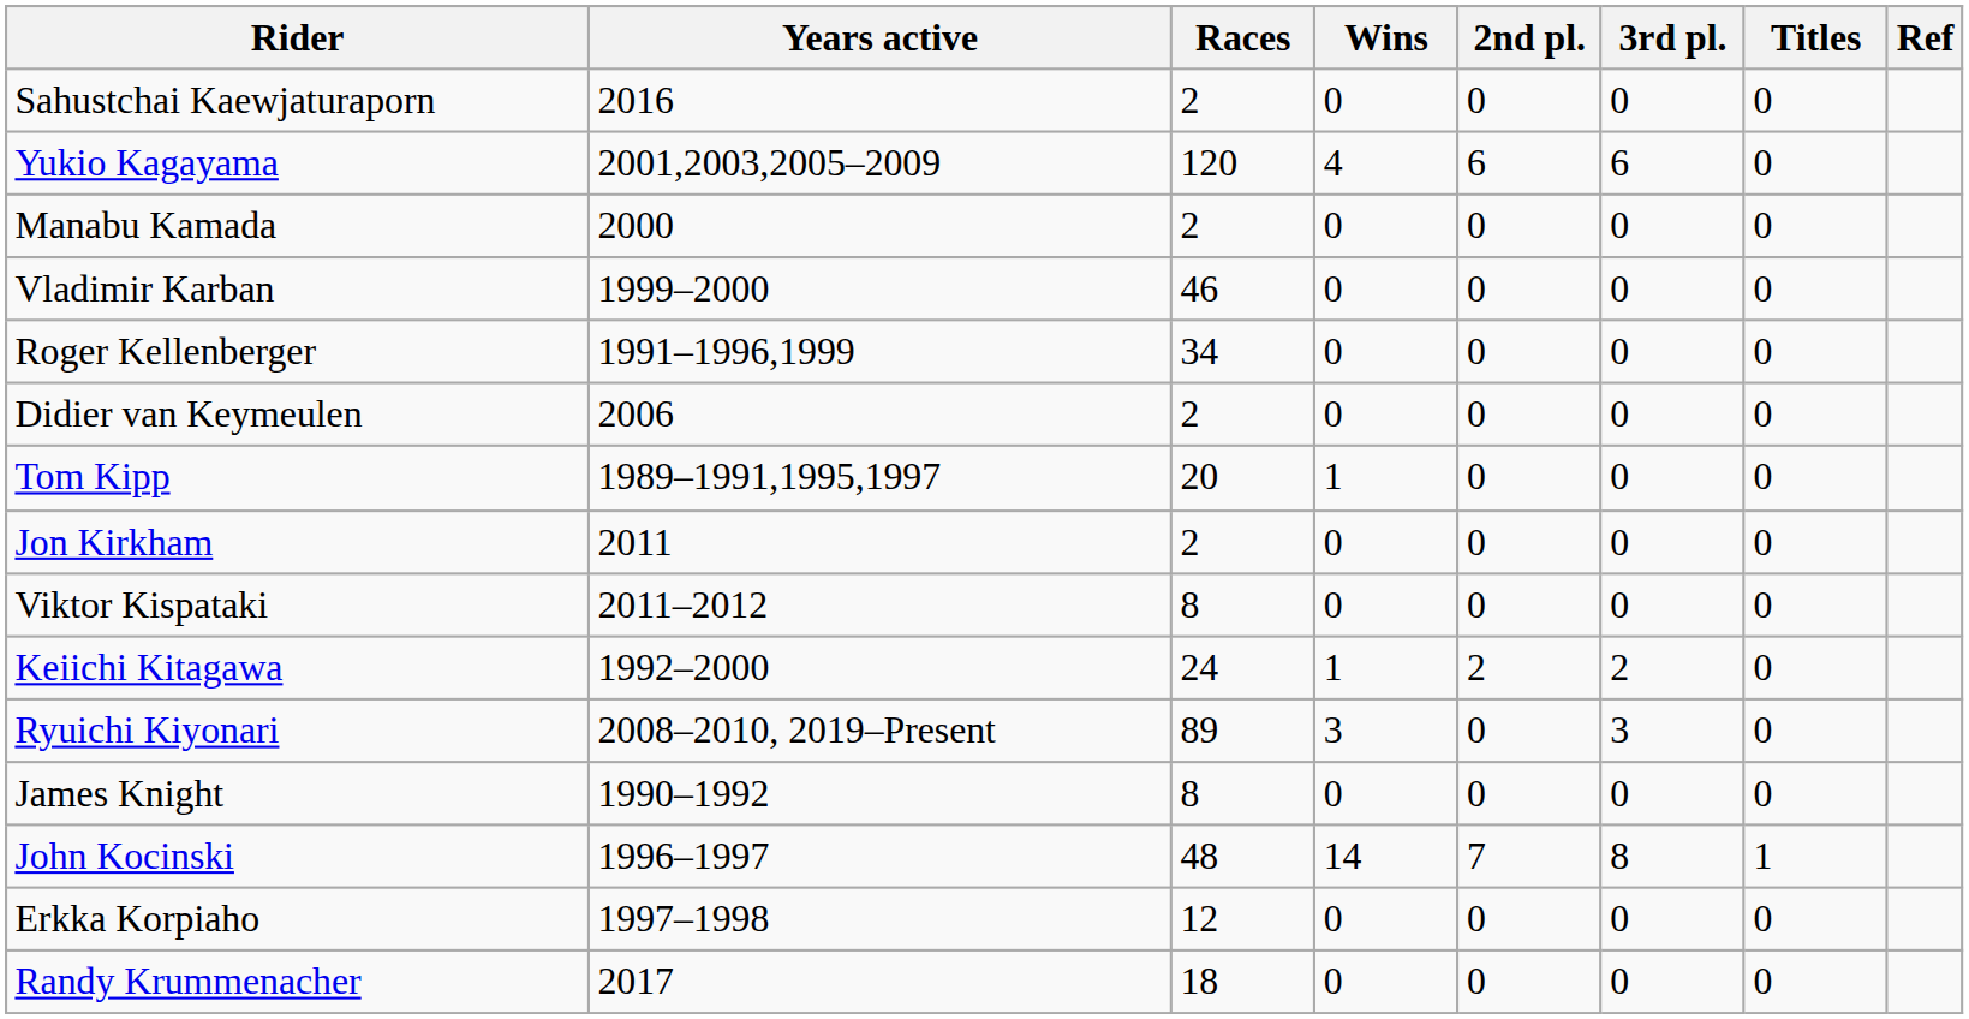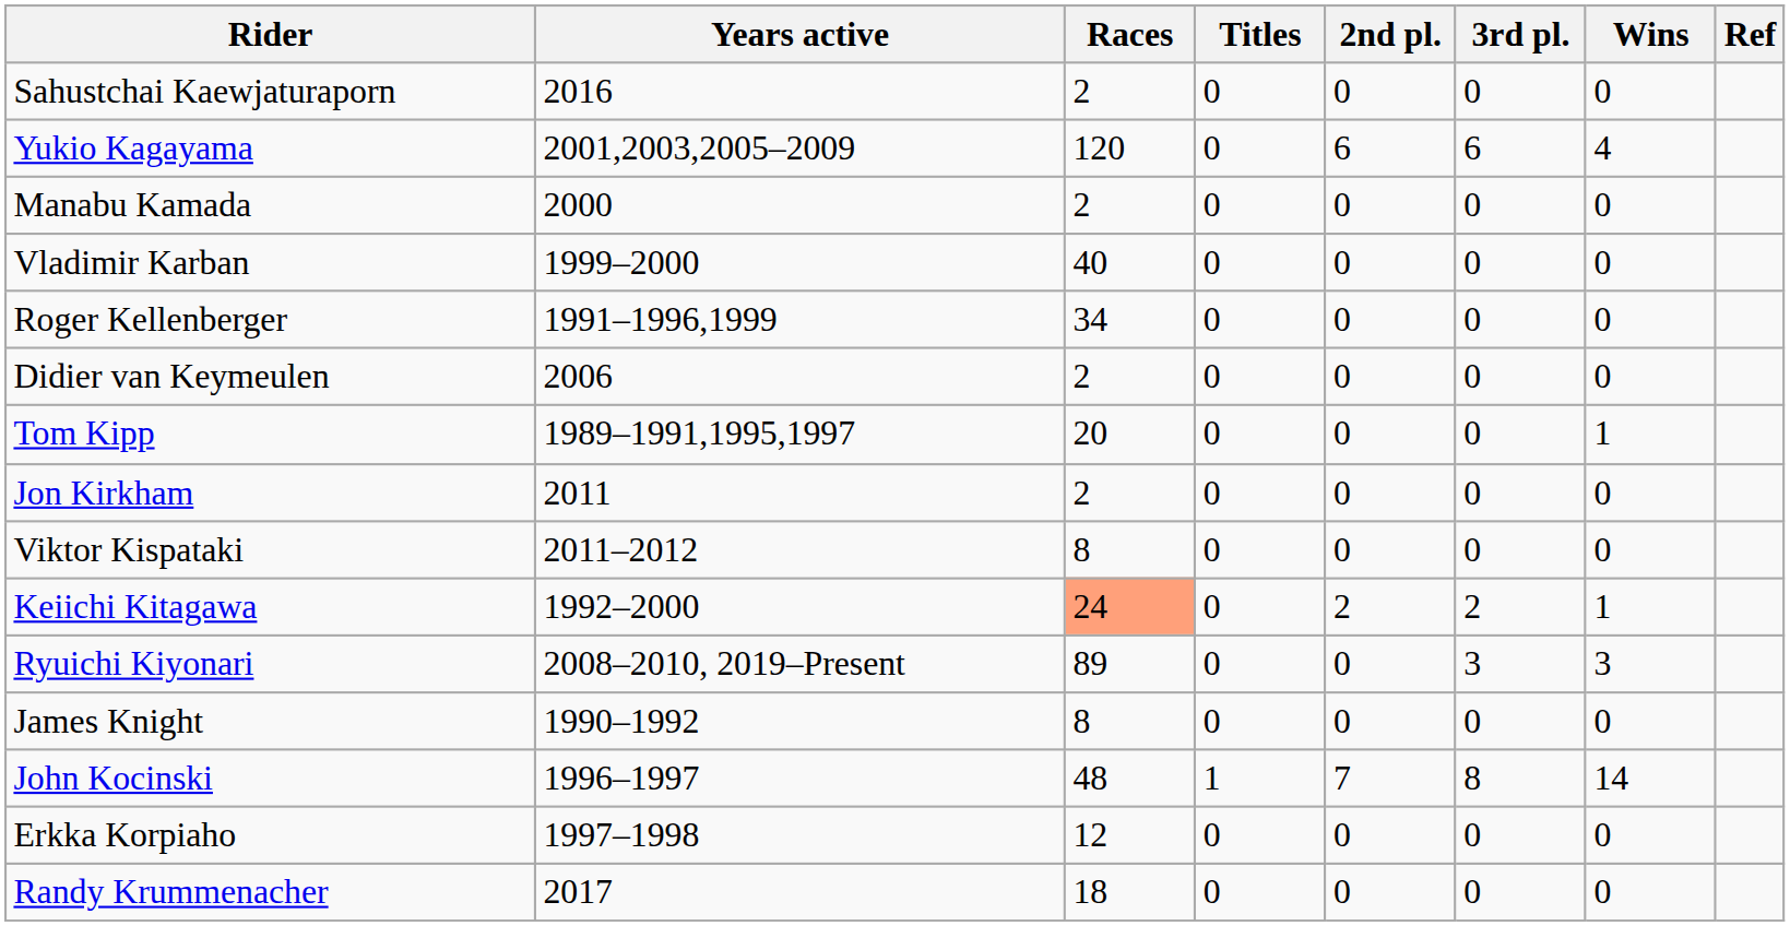columns swapped: Wins <-> Titles
Vladimir Karban | Races: 46 -> 40
Keiichi Kitagawa | Races: no background -> lightsalmon background
